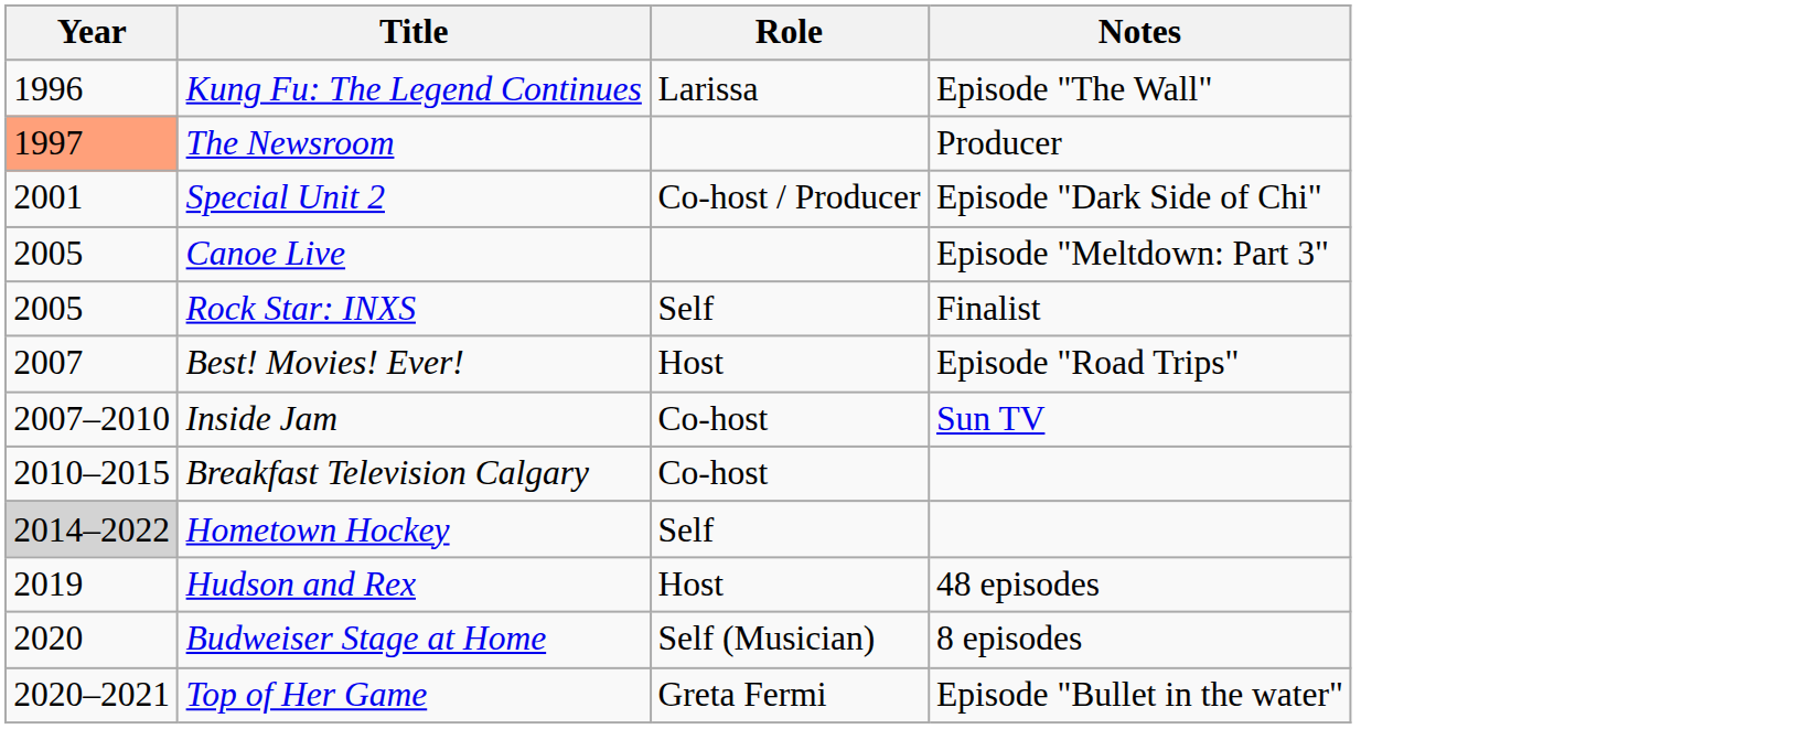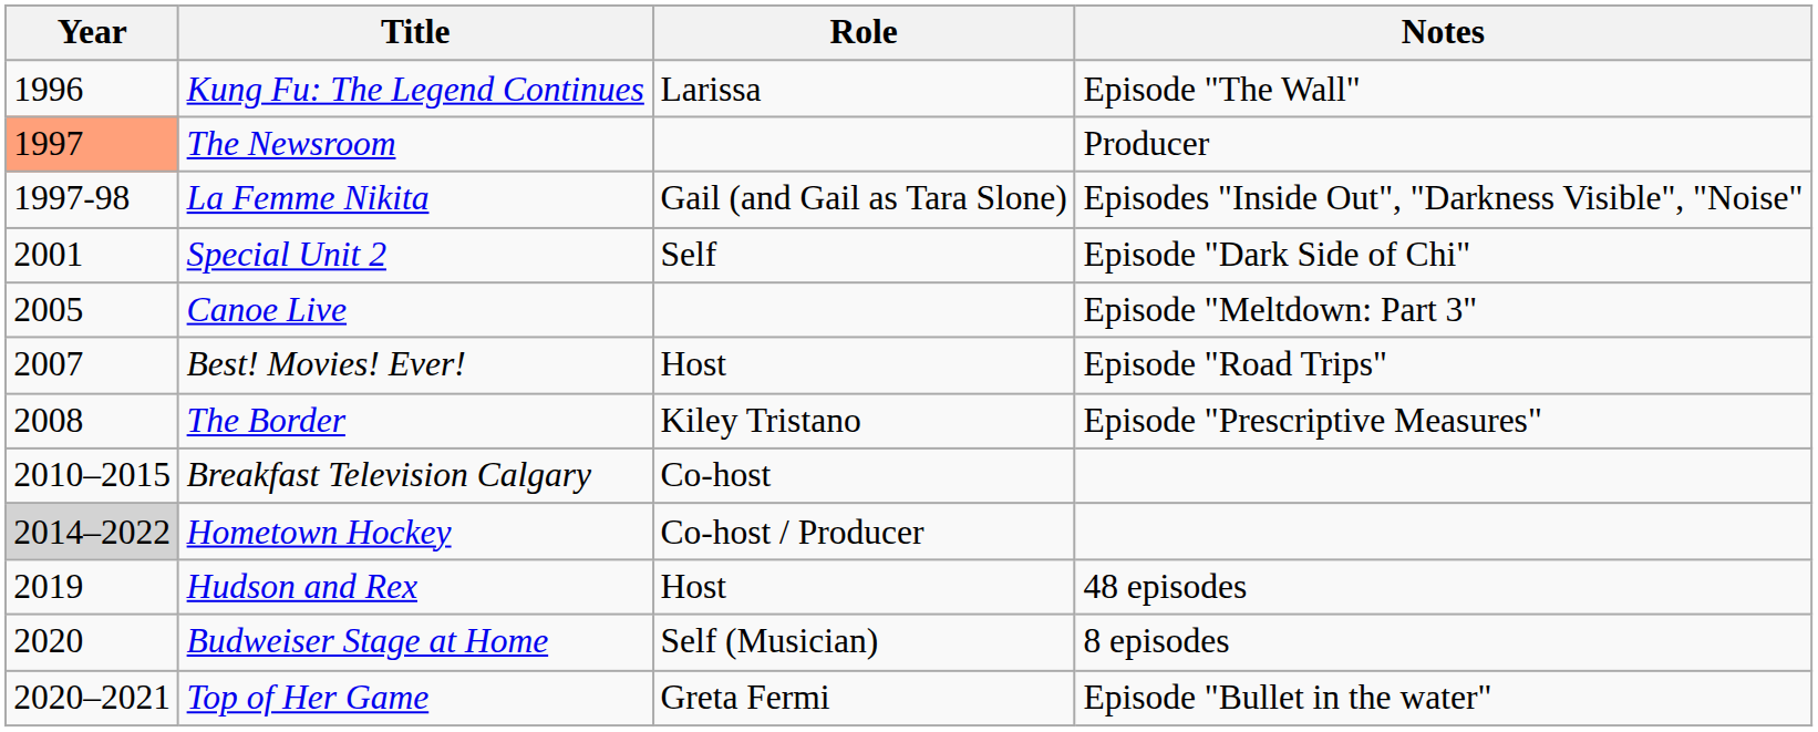+ row: 1997-98 | La Femme Nikita | Gail (and Gail as Tara Slone) | Episodes "Inside Out", "Darkness Visible", "Noise"
Special Unit 2 | Role: Co-host / Producer -> Self
- row: 2005 | Rock Star: INXS | Self | Finalist
- row: 2007–2010 | Inside Jam | Co-host | Sun TV
+ row: 2008 | The Border | Kiley Tristano | Episode "Prescriptive Measures"
Hometown Hockey | Role: Self -> Co-host / Producer
